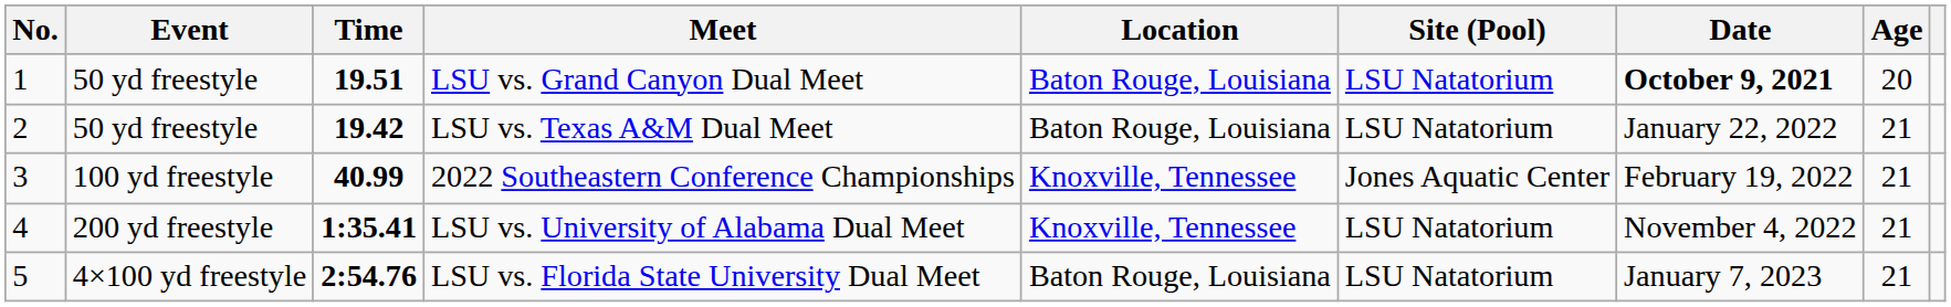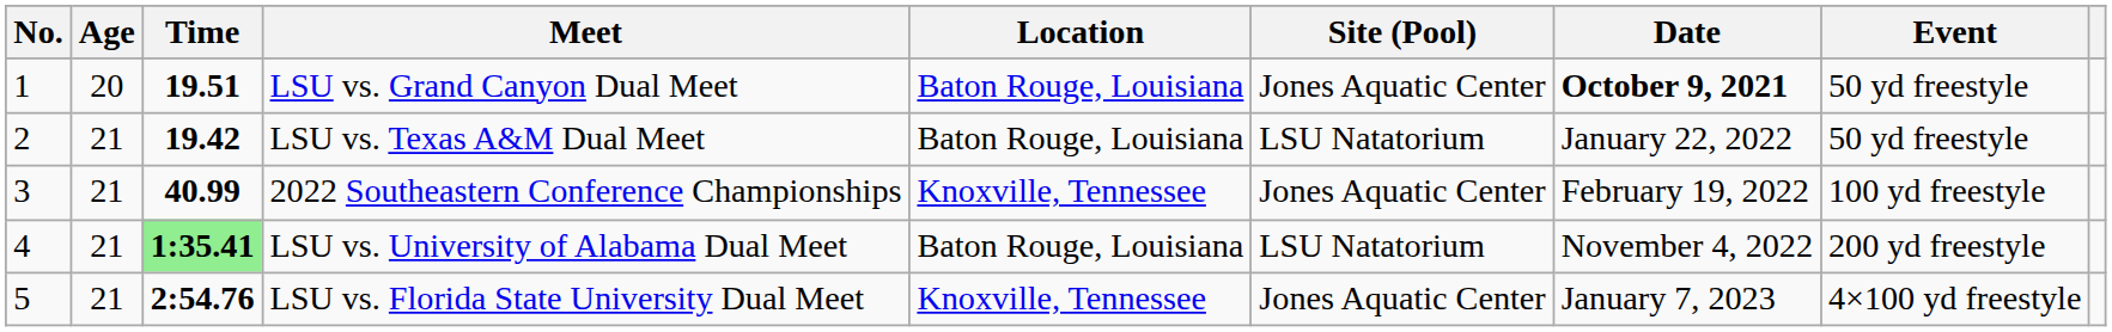columns swapped: Event <-> Age
LSU vs. Grand Canyon Dual Meet | Site (Pool): LSU Natatorium -> Jones Aquatic Center
LSU vs. University of Alabama Dual Meet | Time: no background -> lightgreen background
LSU vs. University of Alabama Dual Meet | Location: Knoxville, Tennessee -> Baton Rouge, Louisiana
LSU vs. Florida State University Dual Meet | Location: Baton Rouge, Louisiana -> Knoxville, Tennessee
LSU vs. Florida State University Dual Meet | Site (Pool): LSU Natatorium -> Jones Aquatic Center
